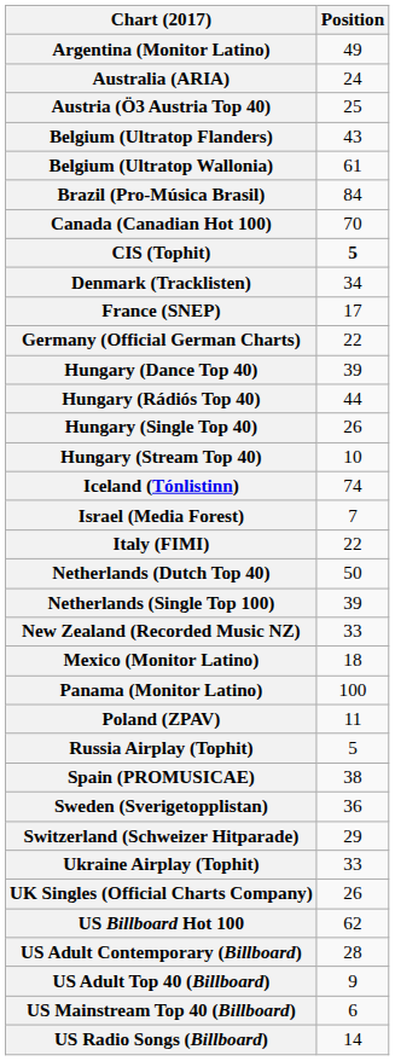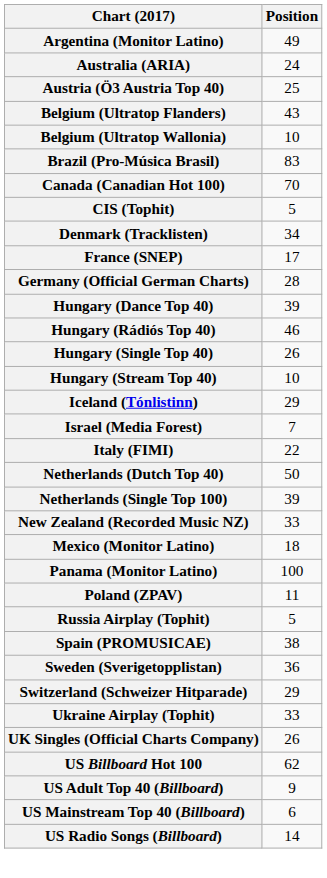Belgium (Ultratop Wallonia) | Position: 61 -> 10
Brazil (Pro-Música Brasil) | Position: 84 -> 83
CIS (Tophit) | Position: bold -> normal
Germany (Official German Charts) | Position: 22 -> 28
Hungary (Rádiós Top 40) | Position: 44 -> 46
Iceland (Tónlistinn) | Position: 74 -> 29
- row: US Adult Contemporary (Billboard) | 28
